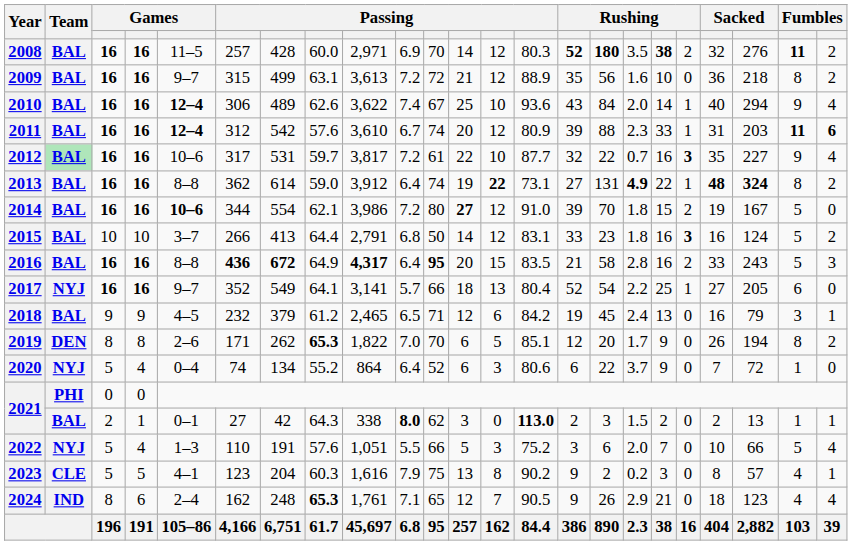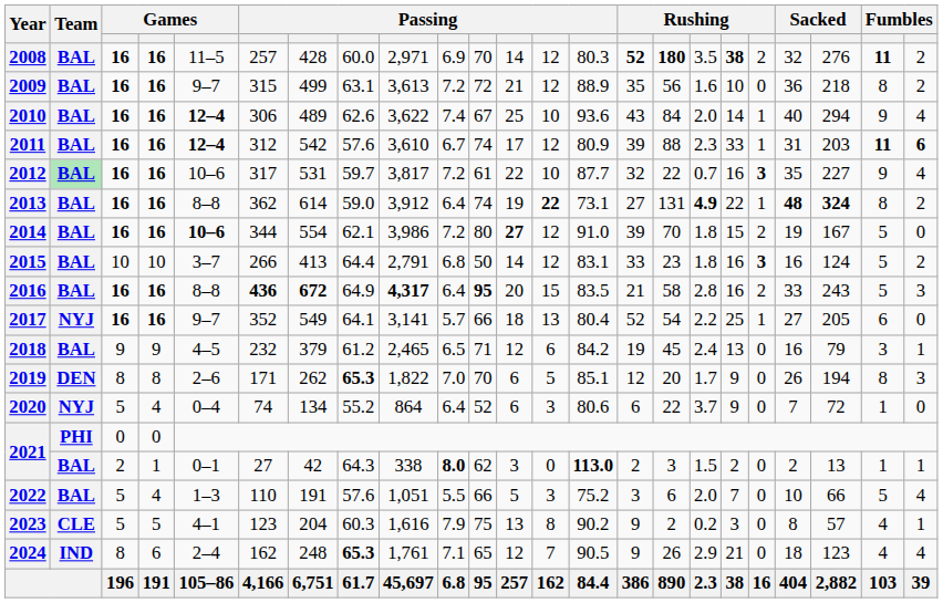2011 | column 12: 20 -> 17
2019 | column 23: 2 -> 3
2022 | Team: NYJ -> BAL
